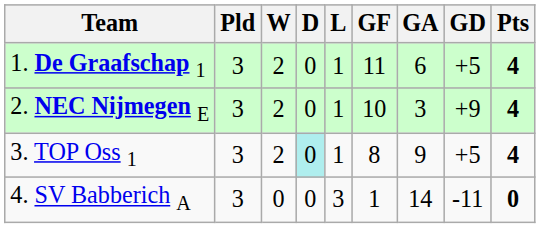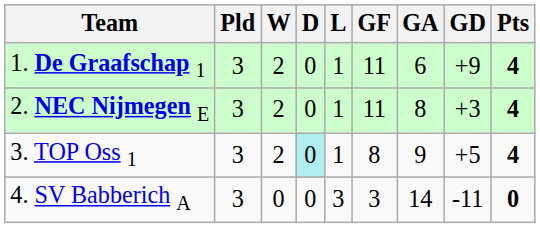1. De Graafschap 1 | GD: +5 -> +9
2. NEC Nijmegen E | GF: 10 -> 11
2. NEC Nijmegen E | GA: 3 -> 8
2. NEC Nijmegen E | GD: +9 -> +3
4. SV Babberich A | GF: 1 -> 3
